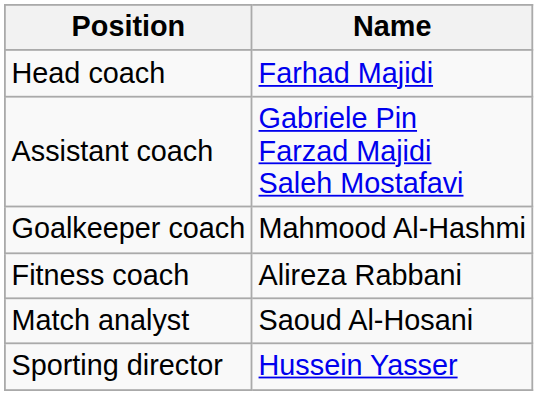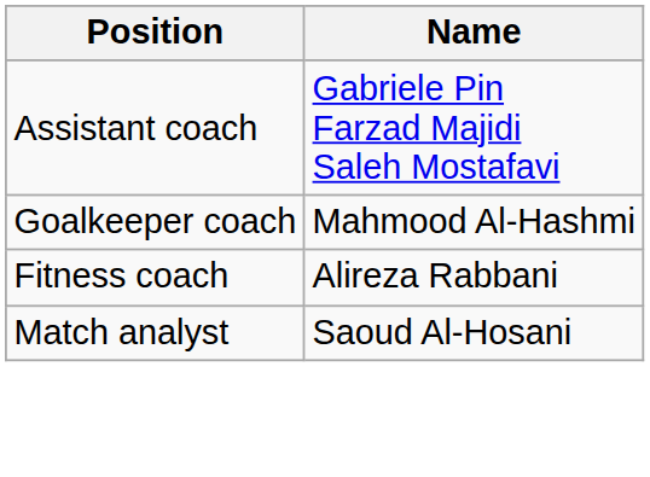- row: Head coach | Farhad Majidi
- row: Sporting director | Hussein Yasser
